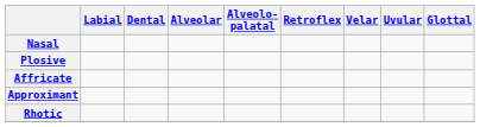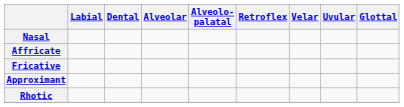- row: Plosive
+ row: Fricative
